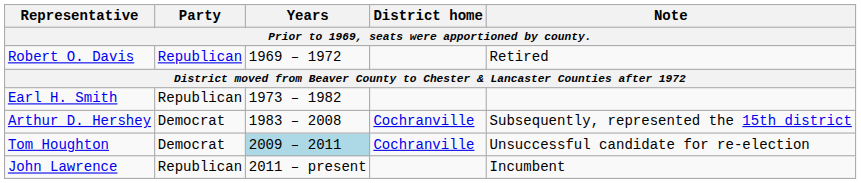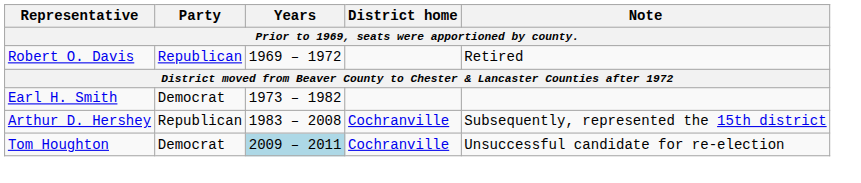Earl H. Smith | Party: Republican -> Democrat
Arthur D. Hershey | Party: Democrat -> Republican
- row: John Lawrence | Republican | 2011 – present | Incumbent
